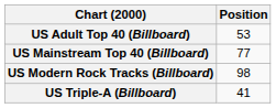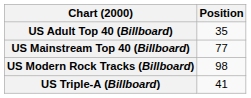US Adult Top 40 (Billboard) | Position: 53 -> 35
